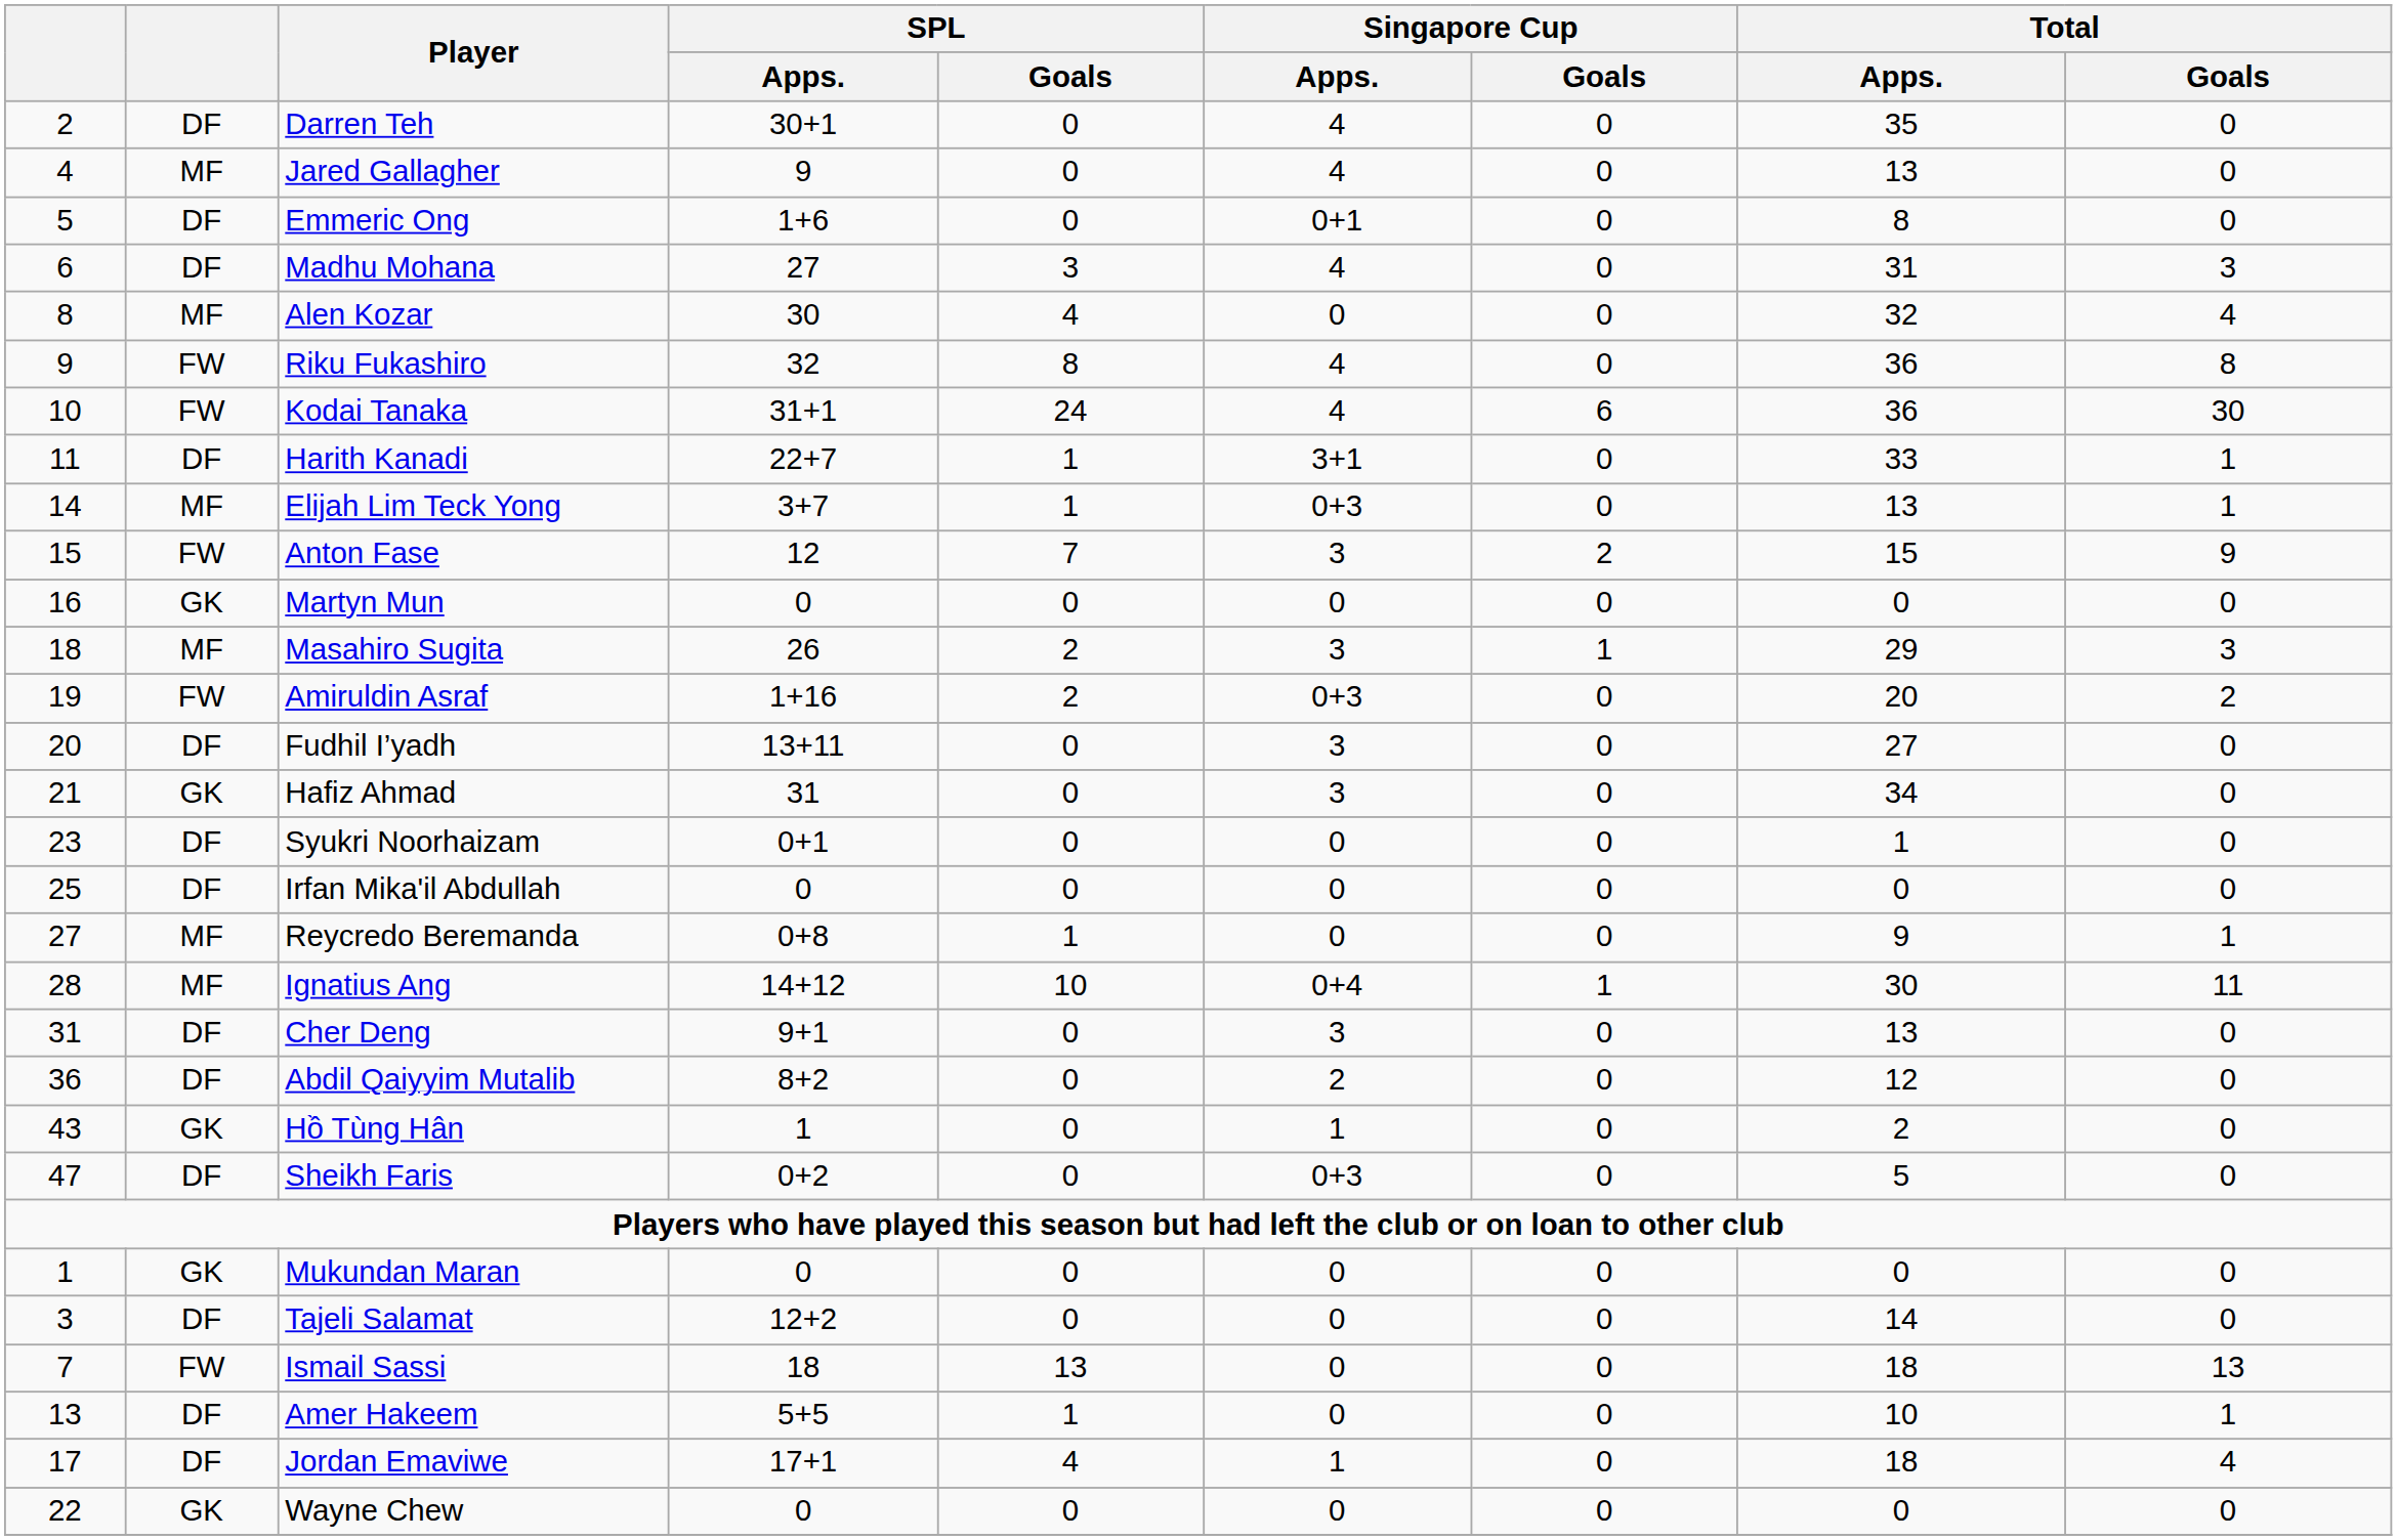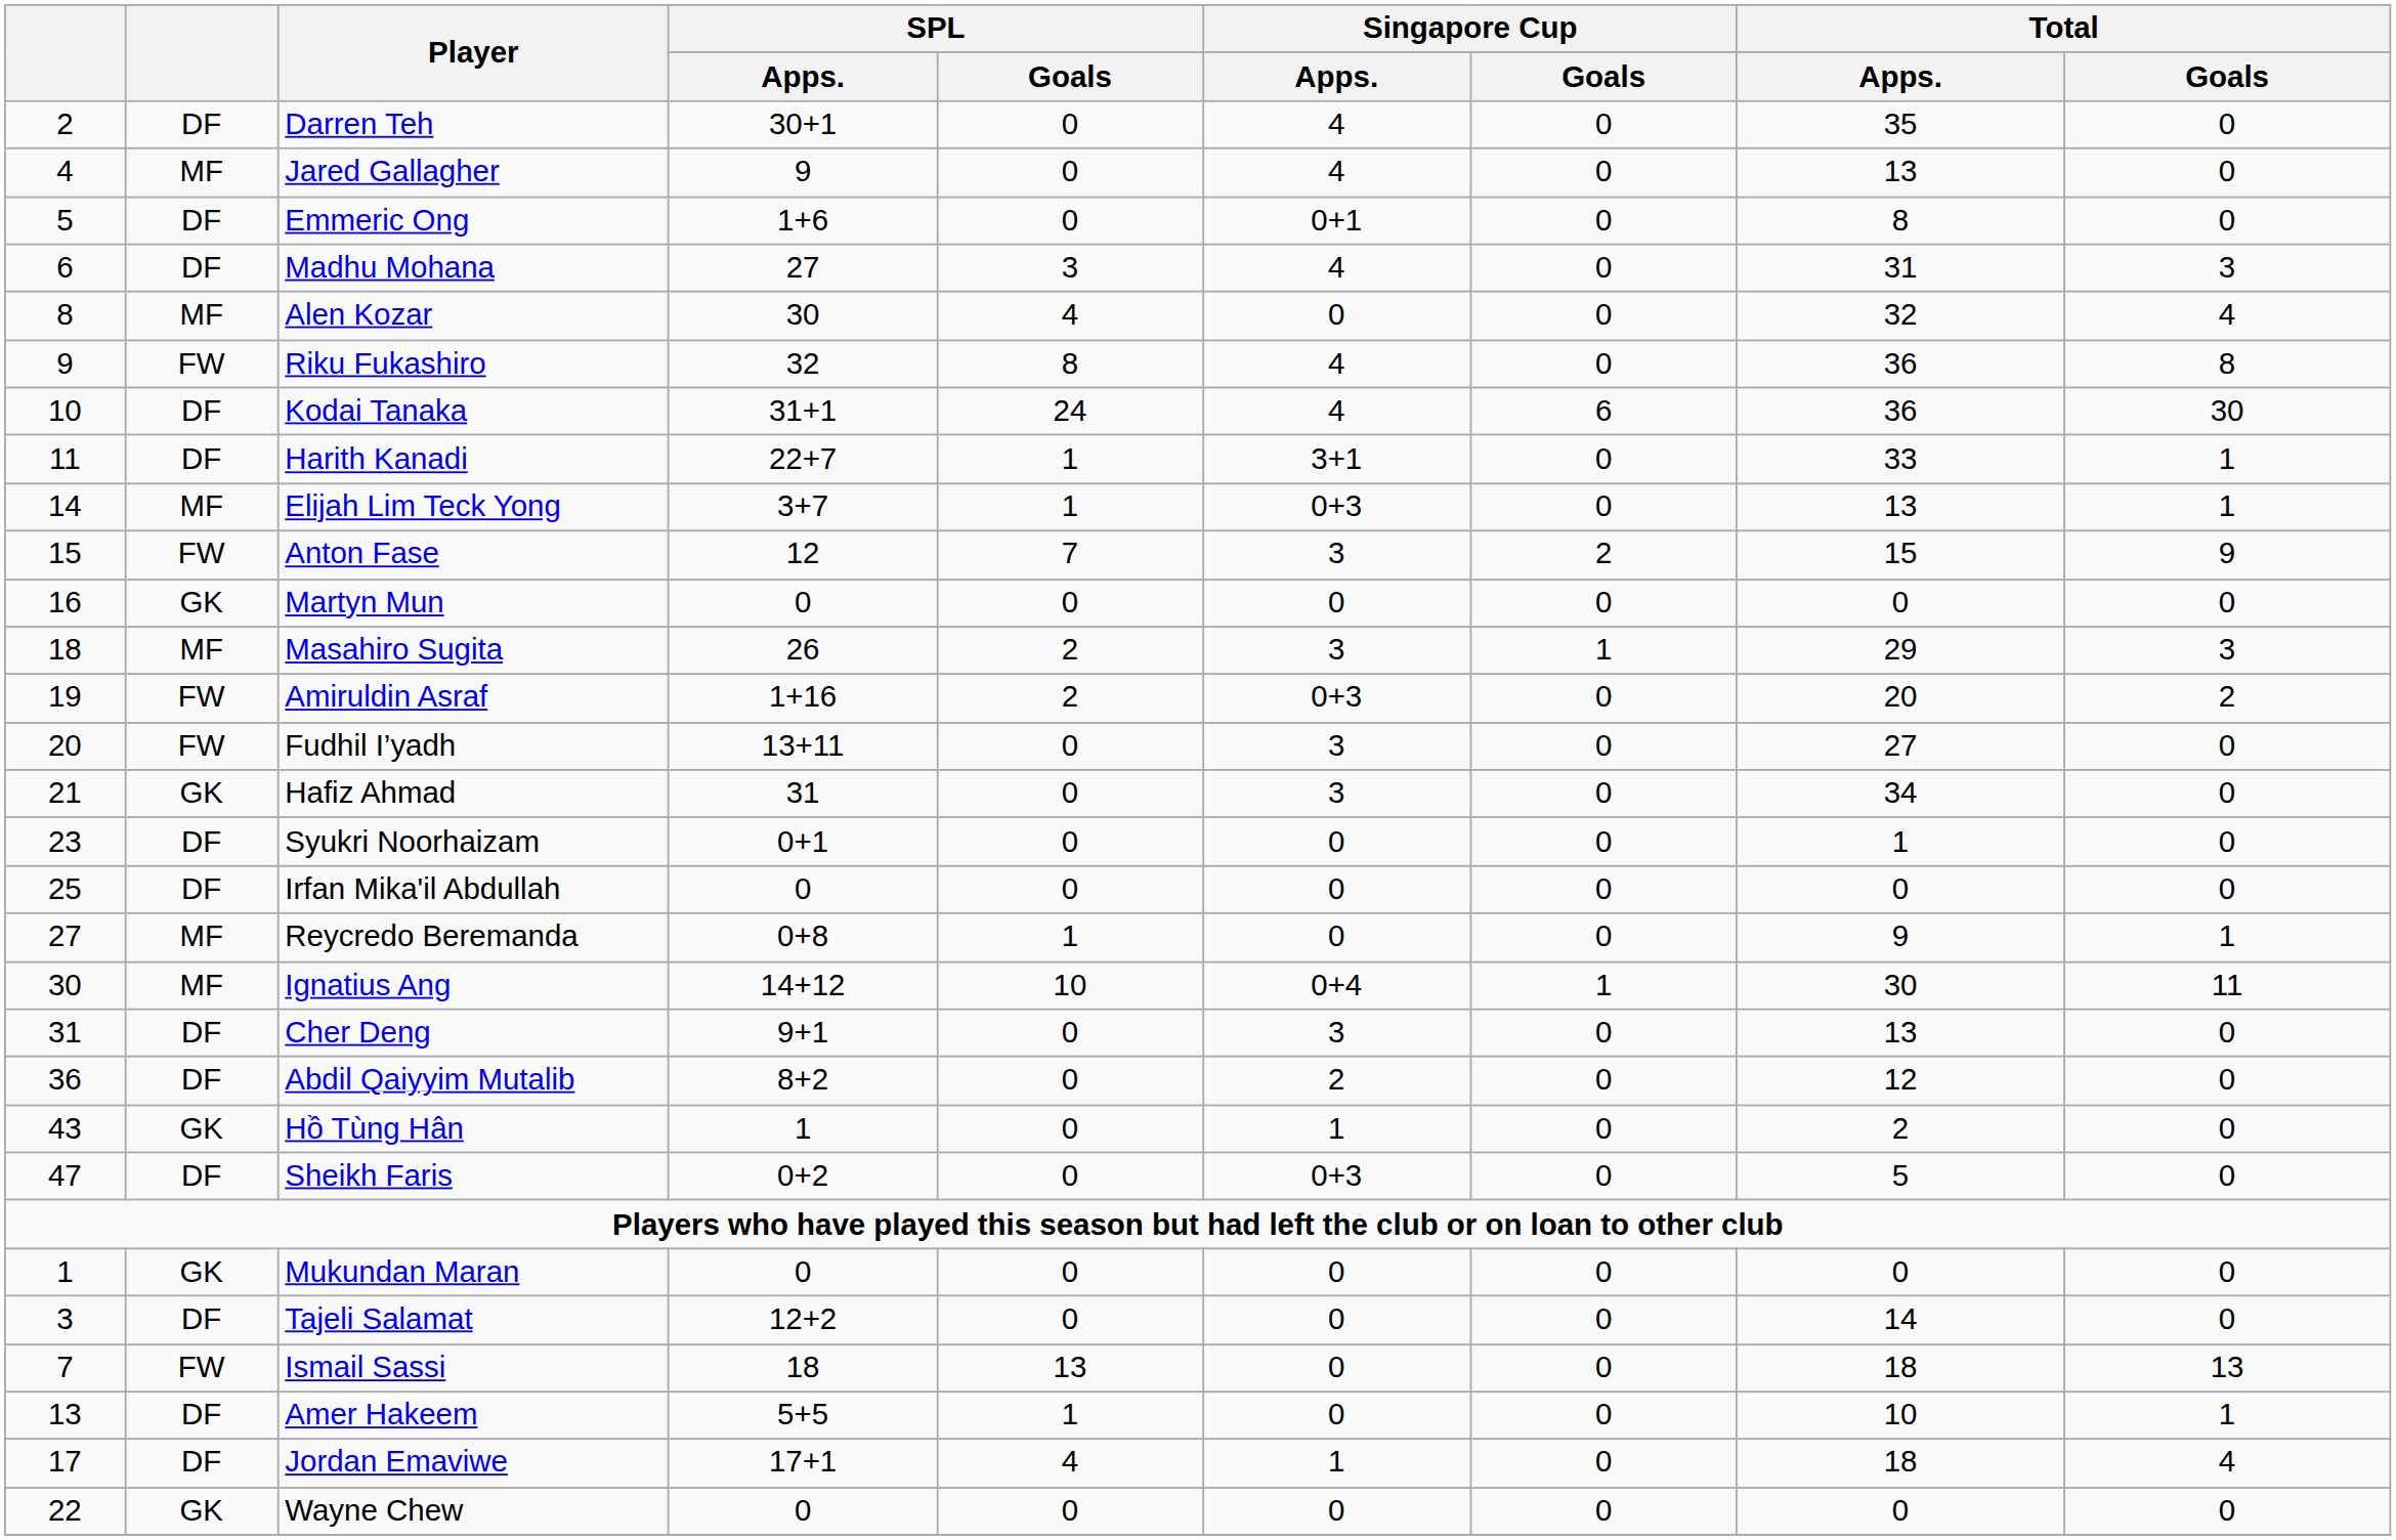Kodai Tanaka | column 2: FW -> DF
Fudhil I’yadh | column 2: DF -> FW
Ignatius Ang | column 1: 28 -> 30
